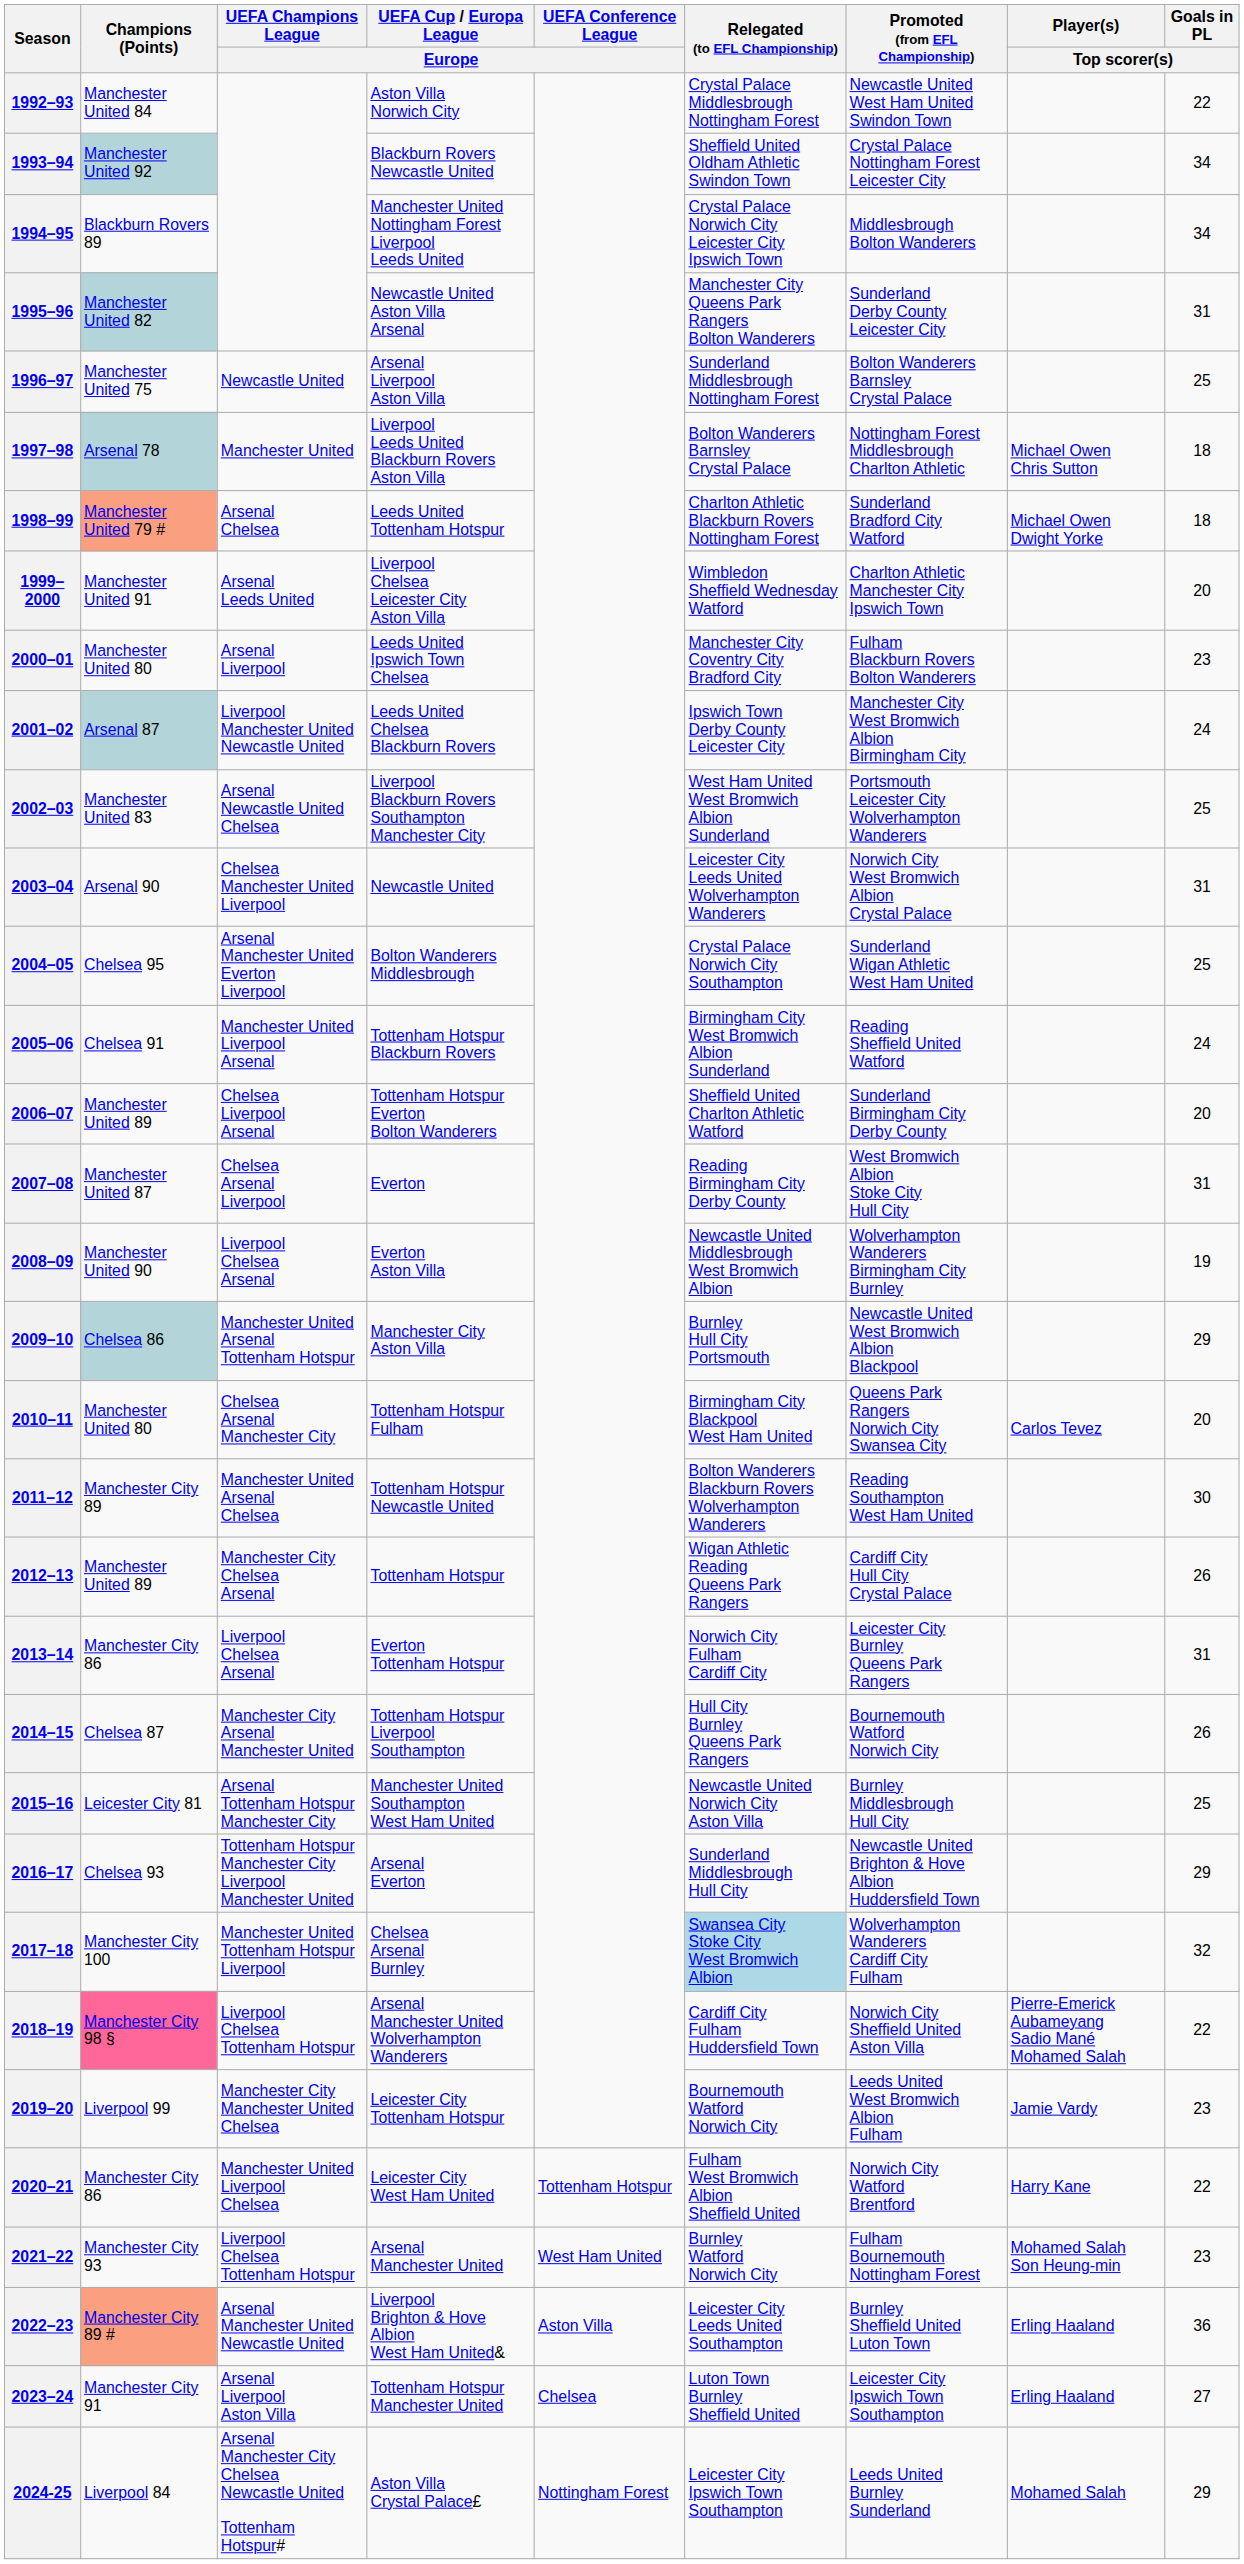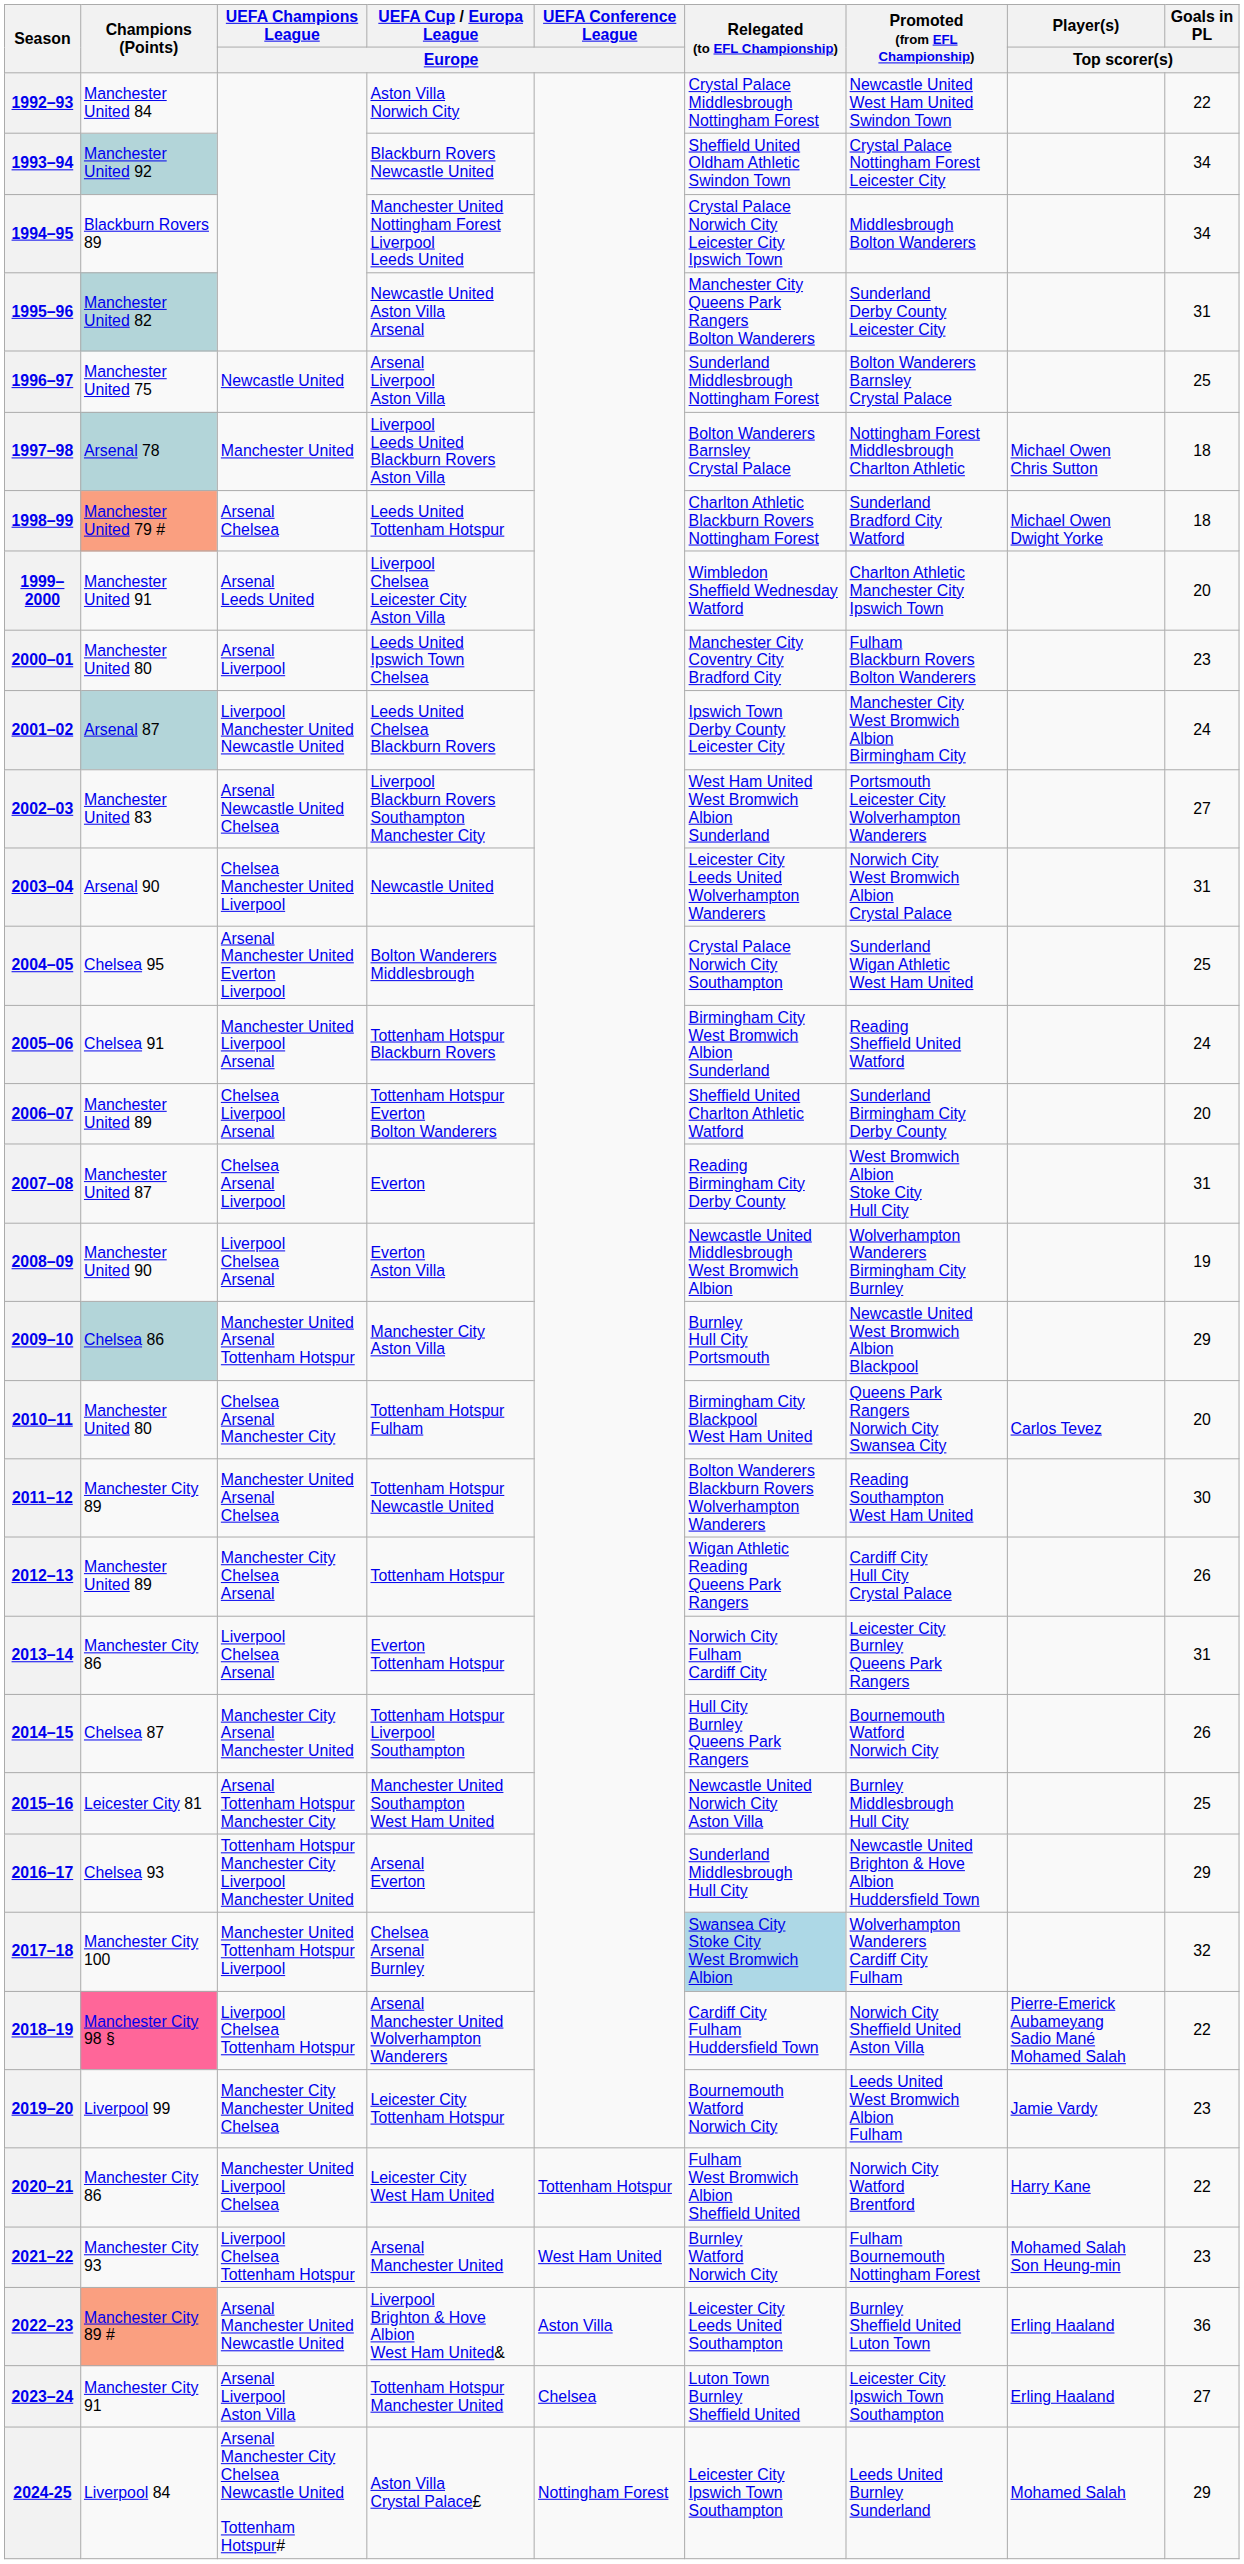2002–03 | Goals in PL / Top scorer(s): 25 -> 27
